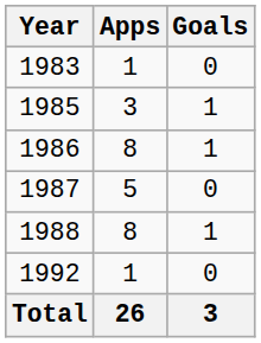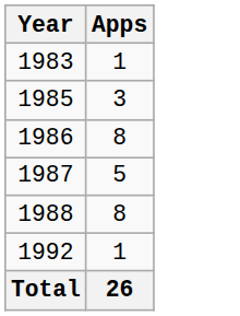- column: Goals | 0 | 1 | 1 | 0 | 1 | 0 | 3
